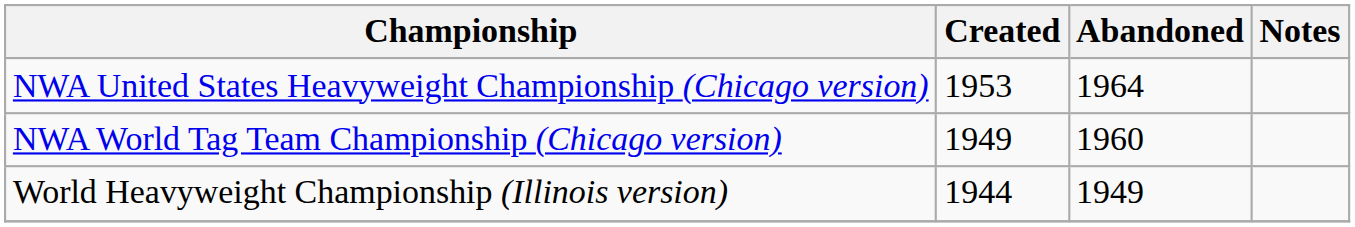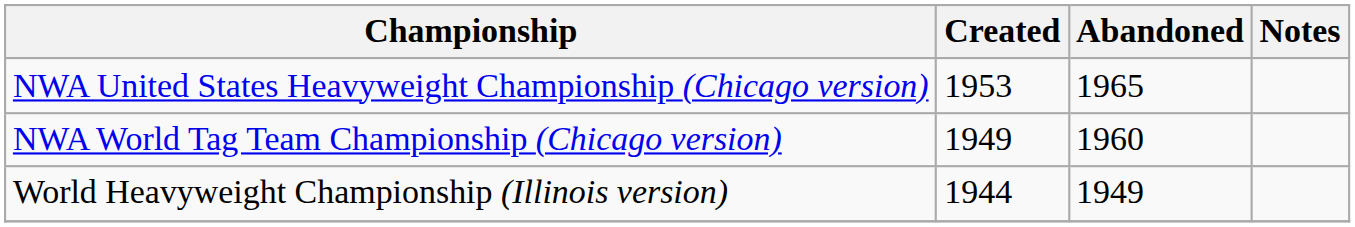NWA United States Heavyweight Championship (Chicago version) | Abandoned: 1964 -> 1965
